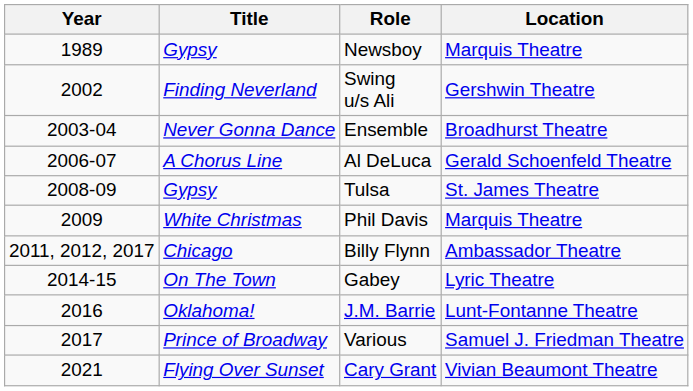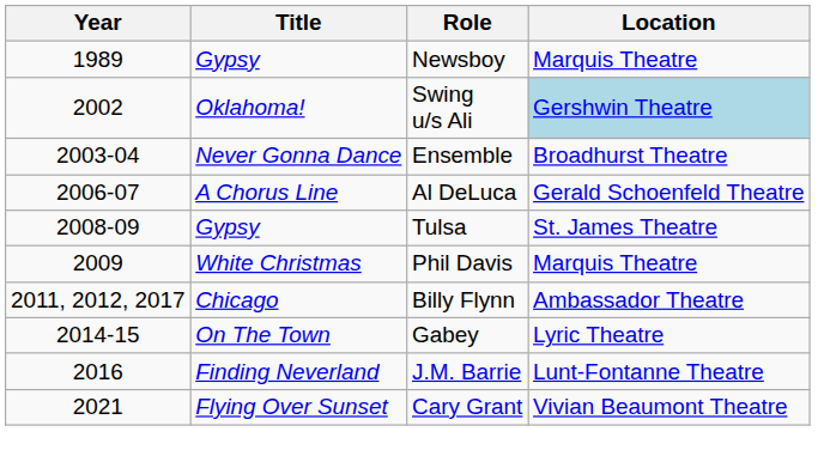Swing u/s Ali | Title: Finding Neverland -> Oklahoma!
Swing u/s Ali | Location: no background -> lightblue background
J.M. Barrie | Title: Oklahoma! -> Finding Neverland
- row: 2017 | Prince of Broadway | Various | Samuel J. Friedman Theatre
